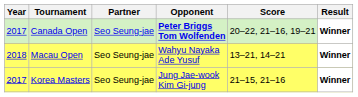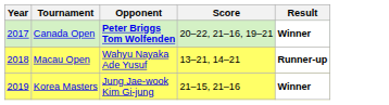- column: Partner | Seo Seung-jae | Seo Seung-jae | Seo Seung-jae
Macau Open | Result: Winner -> Runner-up
Korea Masters | Year: 2017 -> 2019
